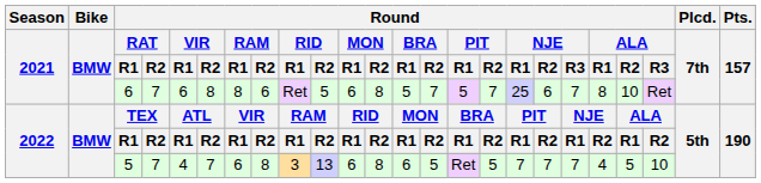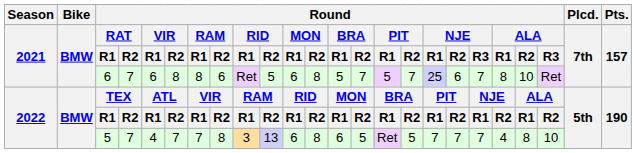2022 / 5 | Round / RAM / R1: 6 -> 7
2022 / 5 | Round / ALA / R2: 5 -> 8
